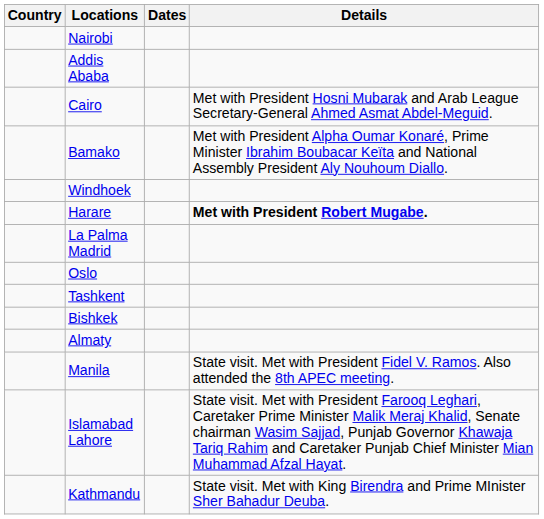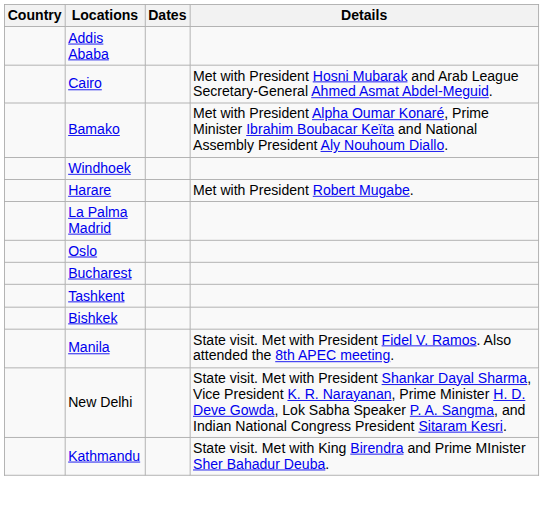- row: Nairobi
Harare | Details: bold -> normal
+ row: Bucharest
- row: Almaty
+ row: New Delhi | State visit. Met with President Shankar Dayal Sharma, Vice President K. R. Narayanan, Prime Minister H. D. Deve Gowda, Lok Sabha Speaker P. A. Sangma, and Indian National Congress President Sitaram Kesri.
- row: Islamabad Lahore | State visit. Met with President Farooq Leghari, Caretaker Prime Minister Malik Meraj Khalid, Senate chairman Wasim Sajjad, Punjab Governor Khawaja Tariq Rahim and Caretaker Punjab Chief Minister Mian Muhammad Afzal Hayat.
